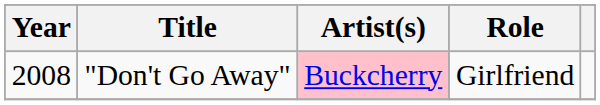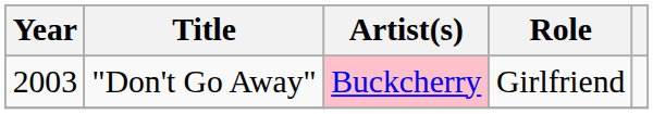"Don't Go Away" | Year: 2008 -> 2003
